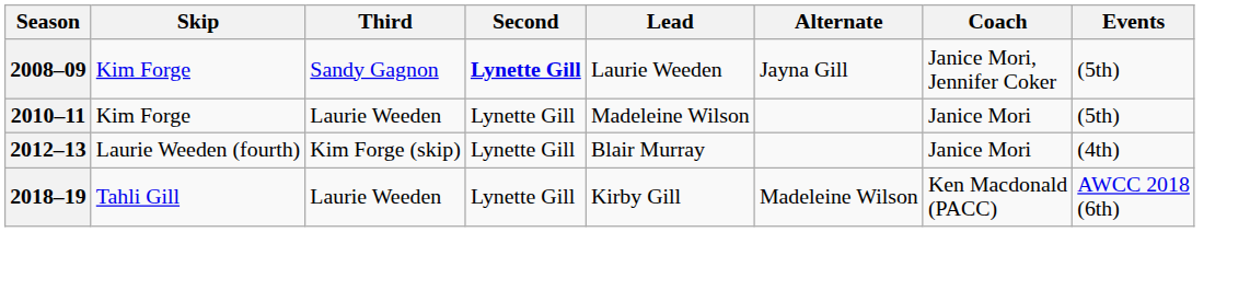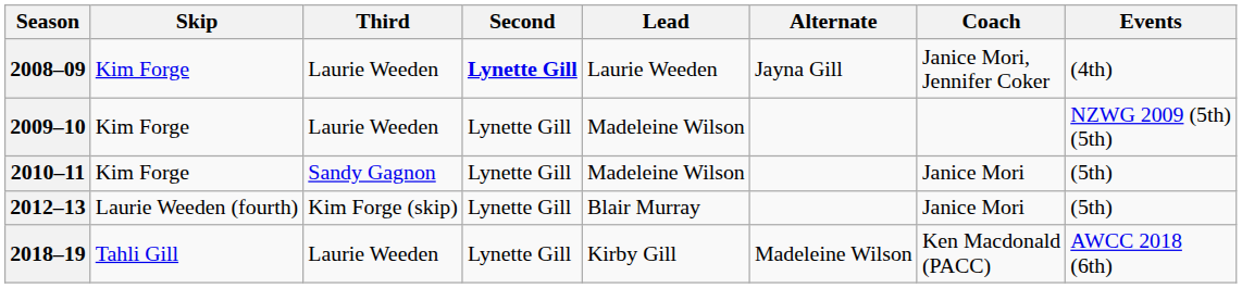2008–09 | Third: Sandy Gagnon -> Laurie Weeden
2008–09 | Events: (5th) -> (4th)
+ row: 2009–10 | Kim Forge | Laurie Weeden | Lynette Gill | Madeleine Wilson | NZWG 2009 (5th) (5th)
2010–11 | Third: Laurie Weeden -> Sandy Gagnon
2012–13 | Events: (4th) -> (5th)
